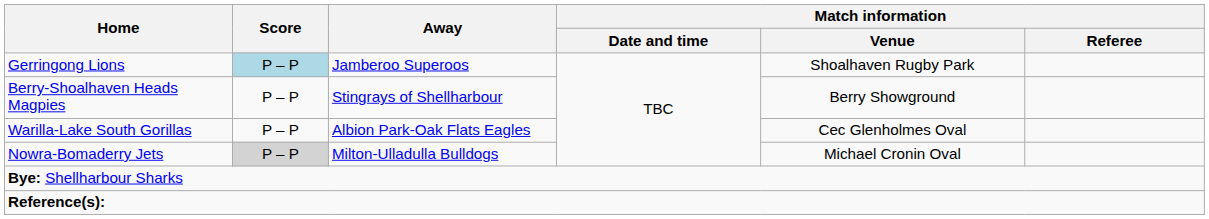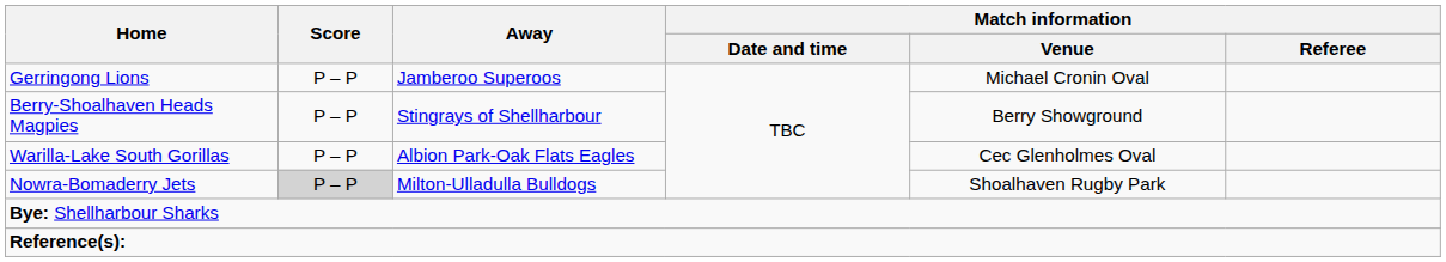Gerringong Lions | Score: lightblue background -> no background
Gerringong Lions | Match information / Venue: Shoalhaven Rugby Park -> Michael Cronin Oval
Nowra-Bomaderry Jets | Match information / Venue: Michael Cronin Oval -> Shoalhaven Rugby Park
